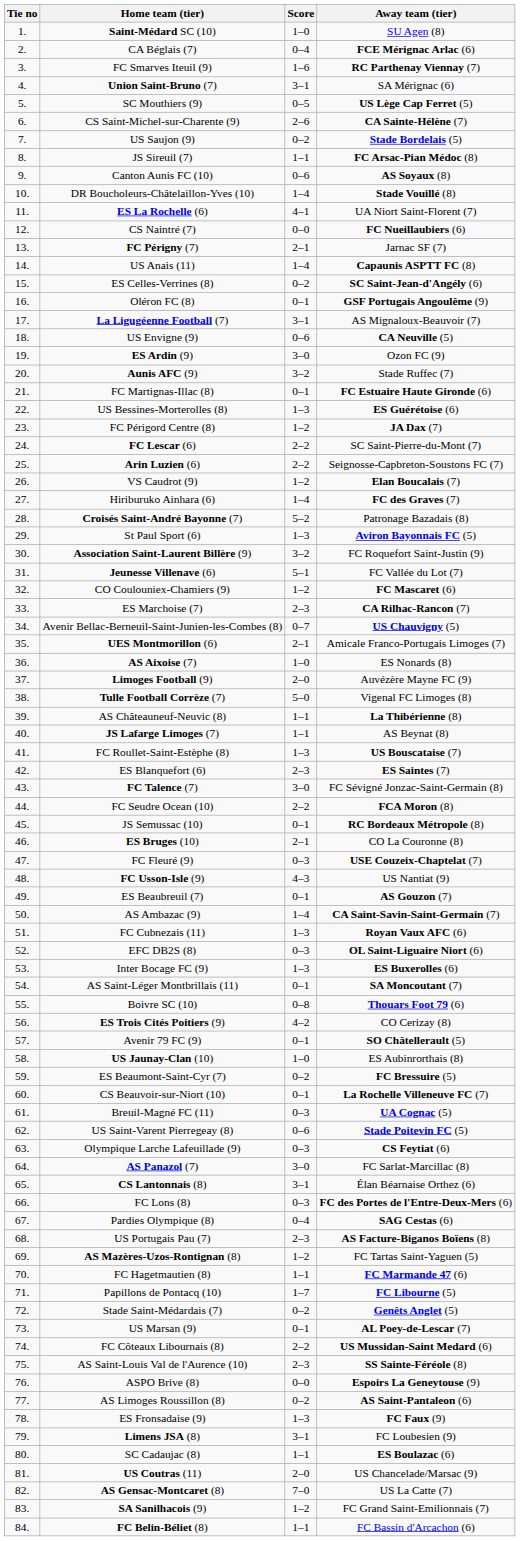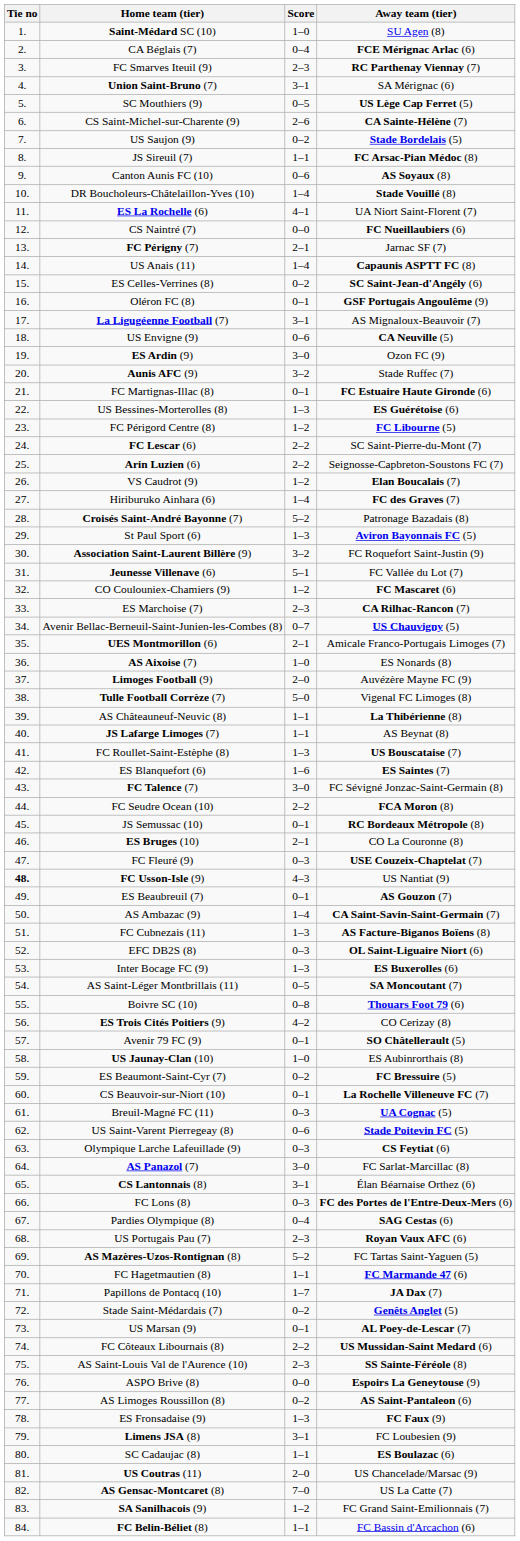FC Smarves Iteuil (9) | Score: 1–6 -> 2–3
FC Périgord Centre (8) | Away team (tier): JA Dax (7) -> FC Libourne (5)
ES Blanquefort (6) | Score: 2–3 -> 1–6
FC Usson-Isle (9) | Tie no: normal -> bold
FC Cubnezais (11) | Away team (tier): Royan Vaux AFC (6) -> AS Facture-Biganos Boïens (8)
AS Saint-Léger Montbrillais (11) | Score: 0–1 -> 0–5
US Portugais Pau (7) | Away team (tier): AS Facture-Biganos Boïens (8) -> Royan Vaux AFC (6)
AS Mazères-Uzos-Rontignan (8) | Score: 1–2 -> 5–2
Papillons de Pontacq (10) | Away team (tier): FC Libourne (5) -> JA Dax (7)
